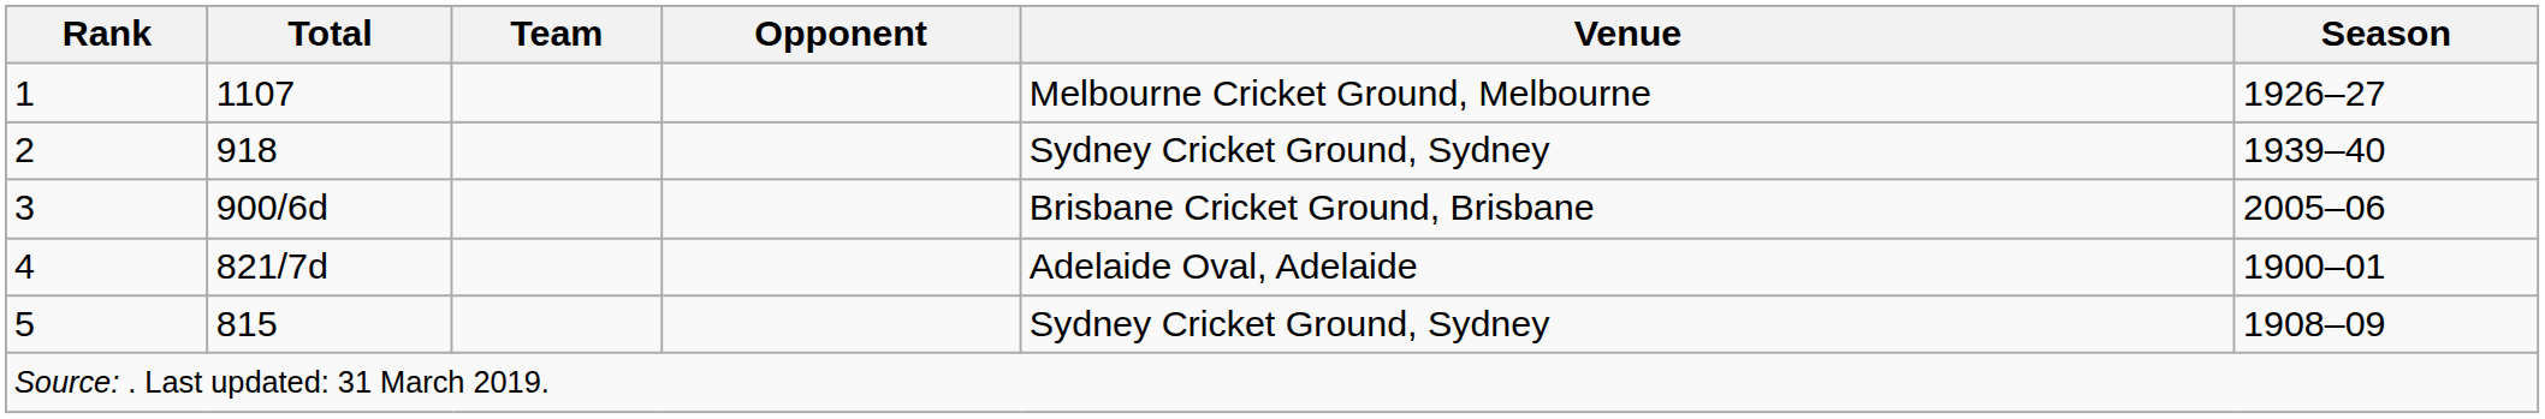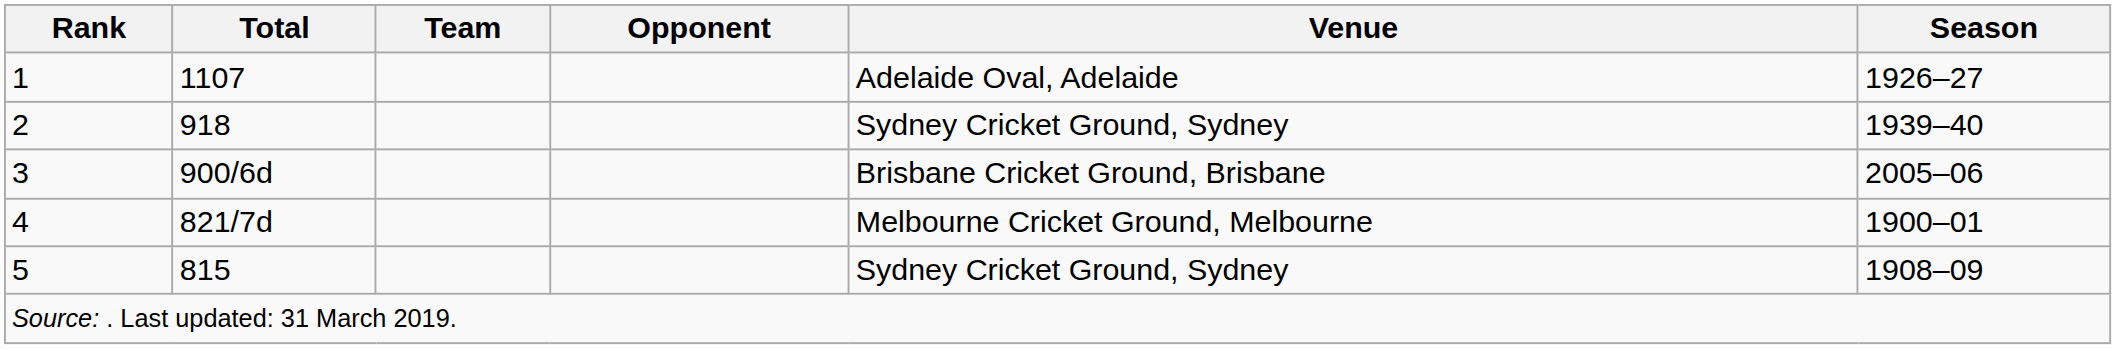1 | Venue: Melbourne Cricket Ground, Melbourne -> Adelaide Oval, Adelaide
4 | Venue: Adelaide Oval, Adelaide -> Melbourne Cricket Ground, Melbourne
